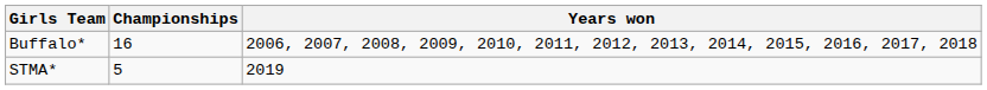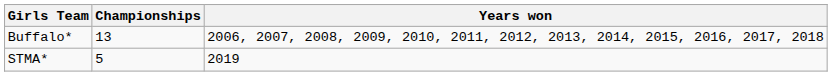Buffalo* | Championships: 16 -> 13
